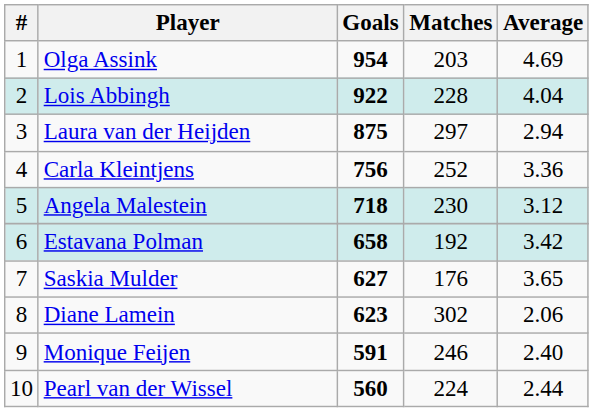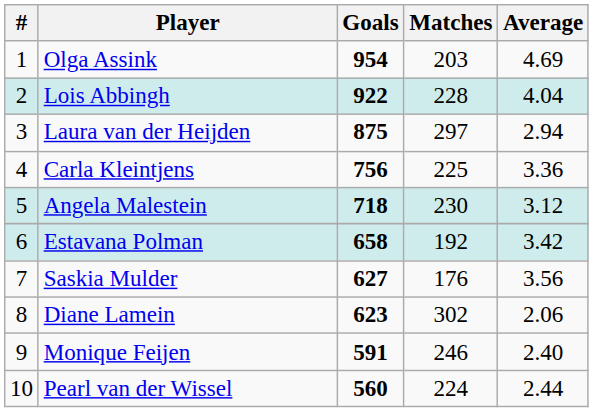Carla Kleintjens | Matches: 252 -> 225
Saskia Mulder | Average: 3.65 -> 3.56
